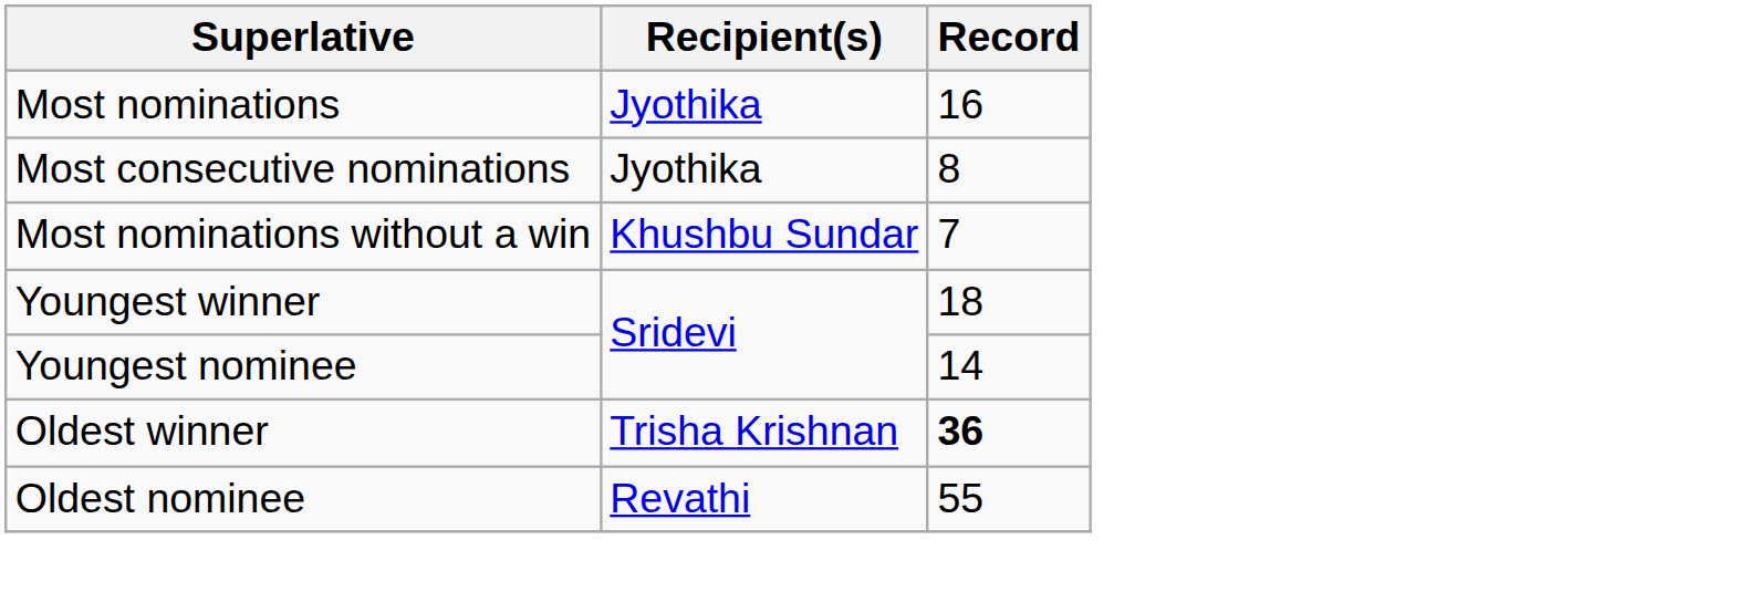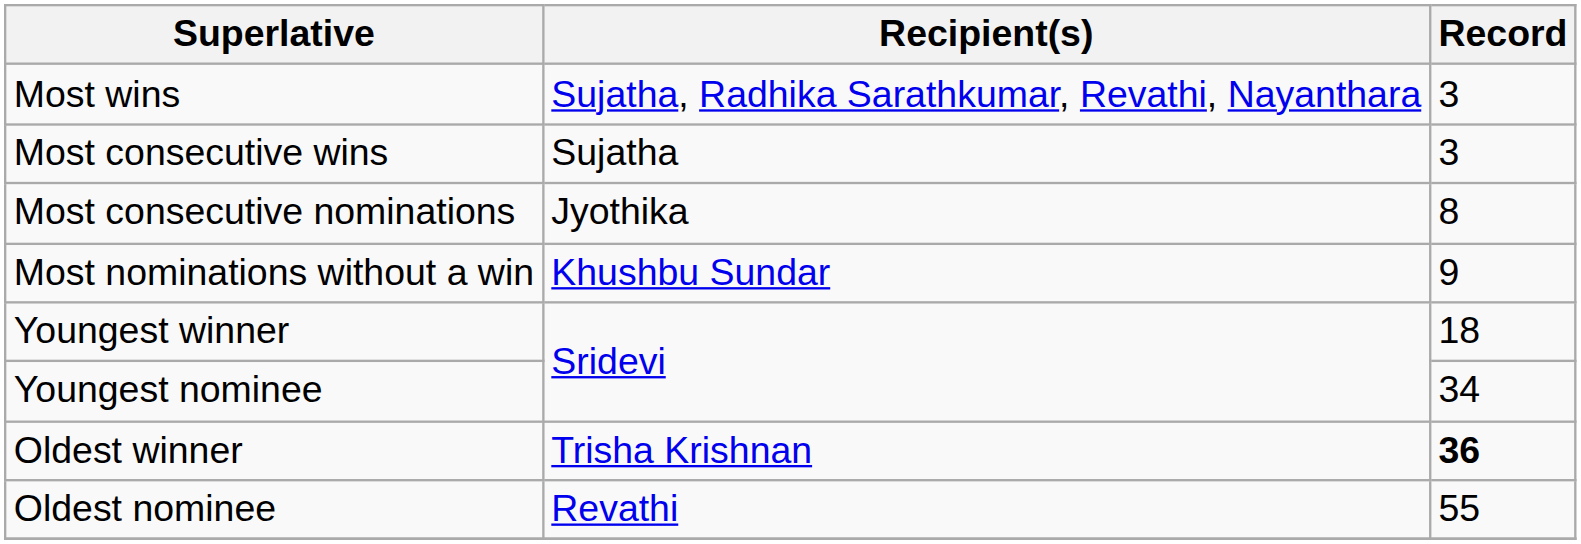+ row: Most wins | Sujatha, Radhika Sarathkumar, Revathi, Nayanthara | 3
+ row: Most consecutive wins | Sujatha | 3
- row: Most nominations | Jyothika | 16
Most nominations without a win | Record: 7 -> 9
Youngest nominee | Record: 14 -> 34
